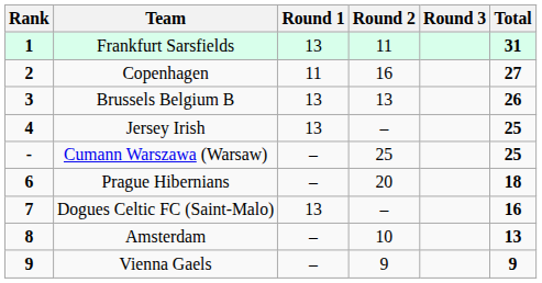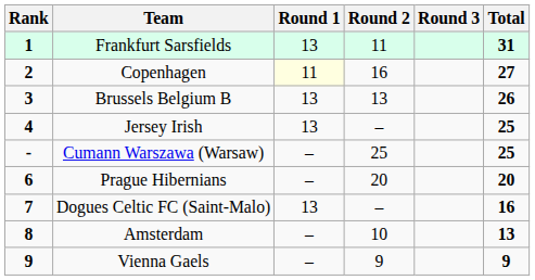Copenhagen | Round 1: no background -> lightyellow background
Prague Hibernians | Total: 18 -> 20
